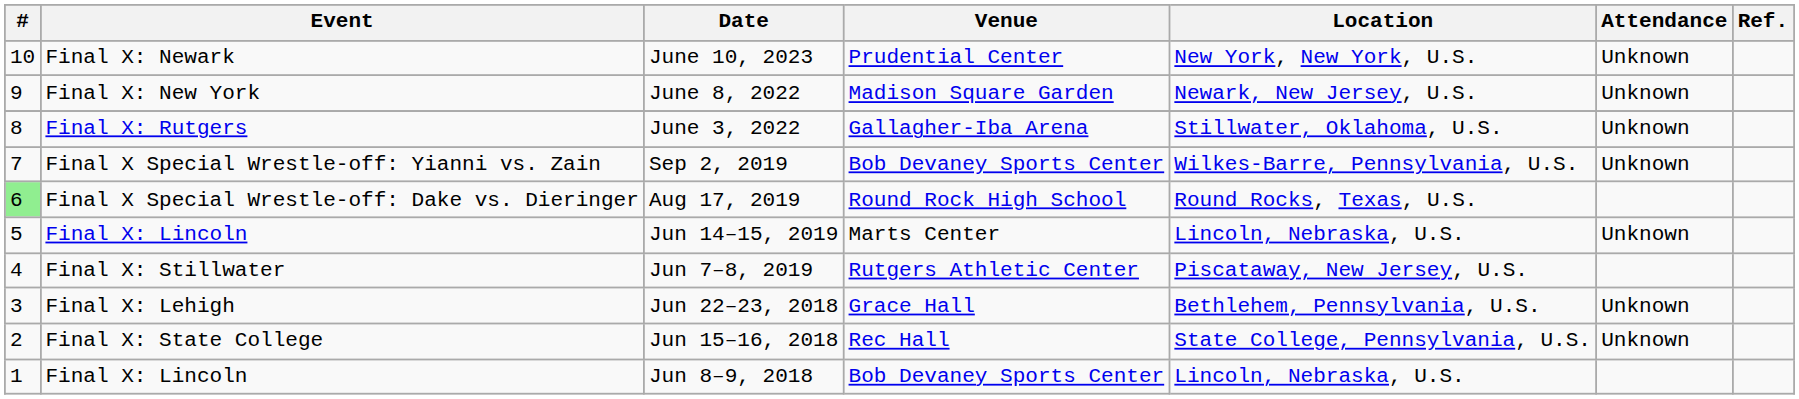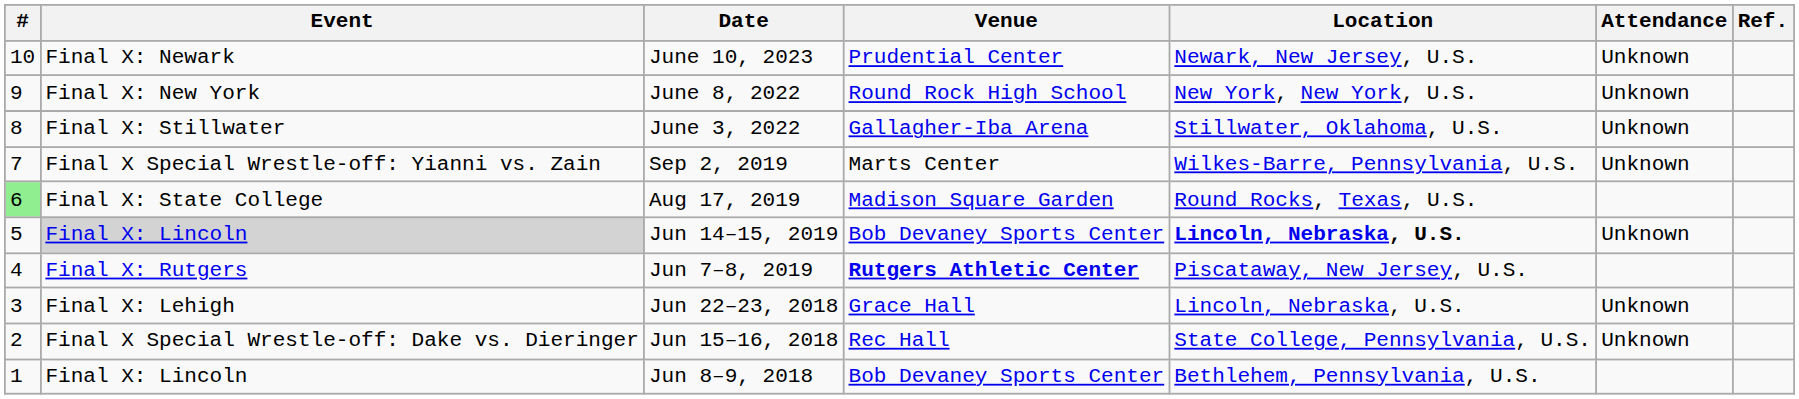June 10, 2023 | Location: New York, New York, U.S. -> Newark, New Jersey, U.S.
June 8, 2022 | Venue: Madison Square Garden -> Round Rock High School
June 8, 2022 | Location: Newark, New Jersey, U.S. -> New York, New York, U.S.
June 3, 2022 | Event: Final X: Rutgers -> Final X: Stillwater
Sep 2, 2019 | Venue: Bob Devaney Sports Center -> Marts Center
Aug 17, 2019 | Event: Final X Special Wrestle-off: Dake vs. Dieringer -> Final X: State College
Aug 17, 2019 | Venue: Round Rock High School -> Madison Square Garden
Jun 14–15, 2019 | Event: no background -> lightgrey background
Jun 14–15, 2019 | Venue: Marts Center -> Bob Devaney Sports Center
Jun 14–15, 2019 | Location: normal -> bold
Jun 7–8, 2019 | Event: Final X: Stillwater -> Final X: Rutgers
Jun 7–8, 2019 | Venue: normal -> bold
Jun 22–23, 2018 | Location: Bethlehem, Pennsylvania, U.S. -> Lincoln, Nebraska, U.S.
Jun 15–16, 2018 | Event: Final X: State College -> Final X Special Wrestle-off: Dake vs. Dieringer
Jun 8–9, 2018 | Location: Lincoln, Nebraska, U.S. -> Bethlehem, Pennsylvania, U.S.
